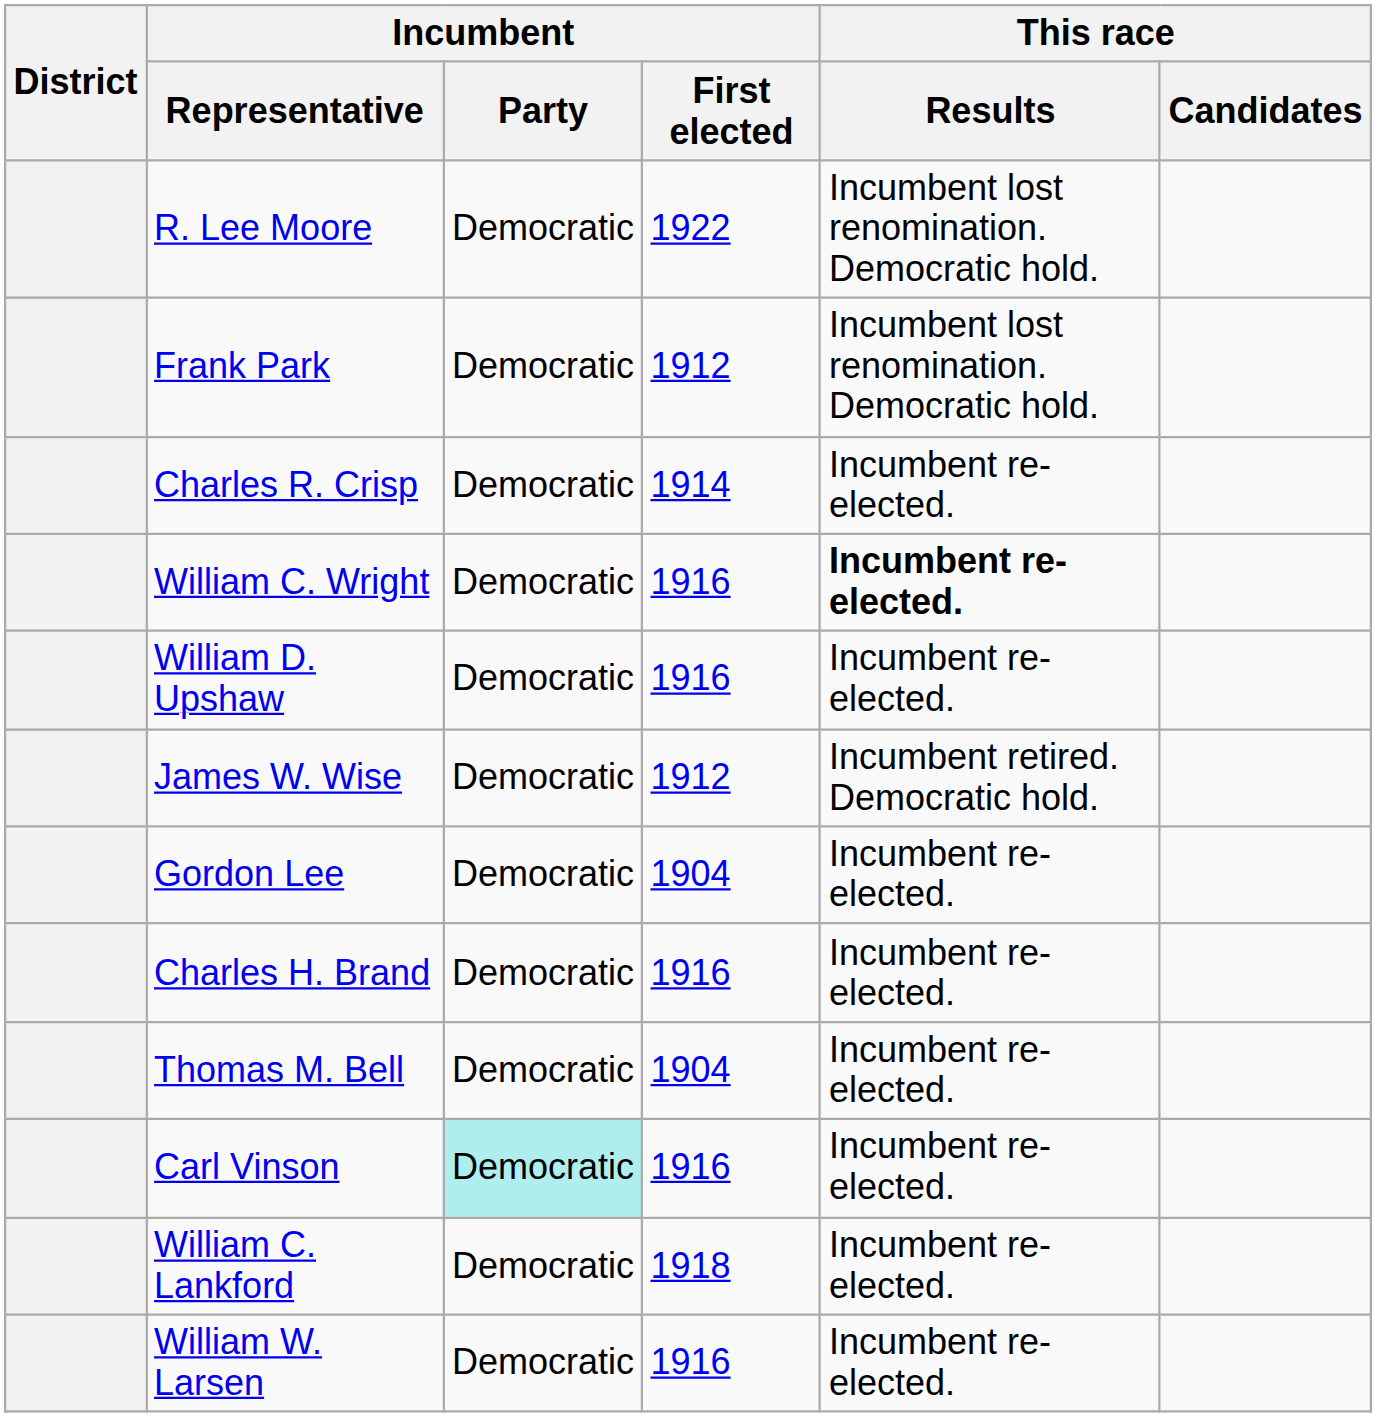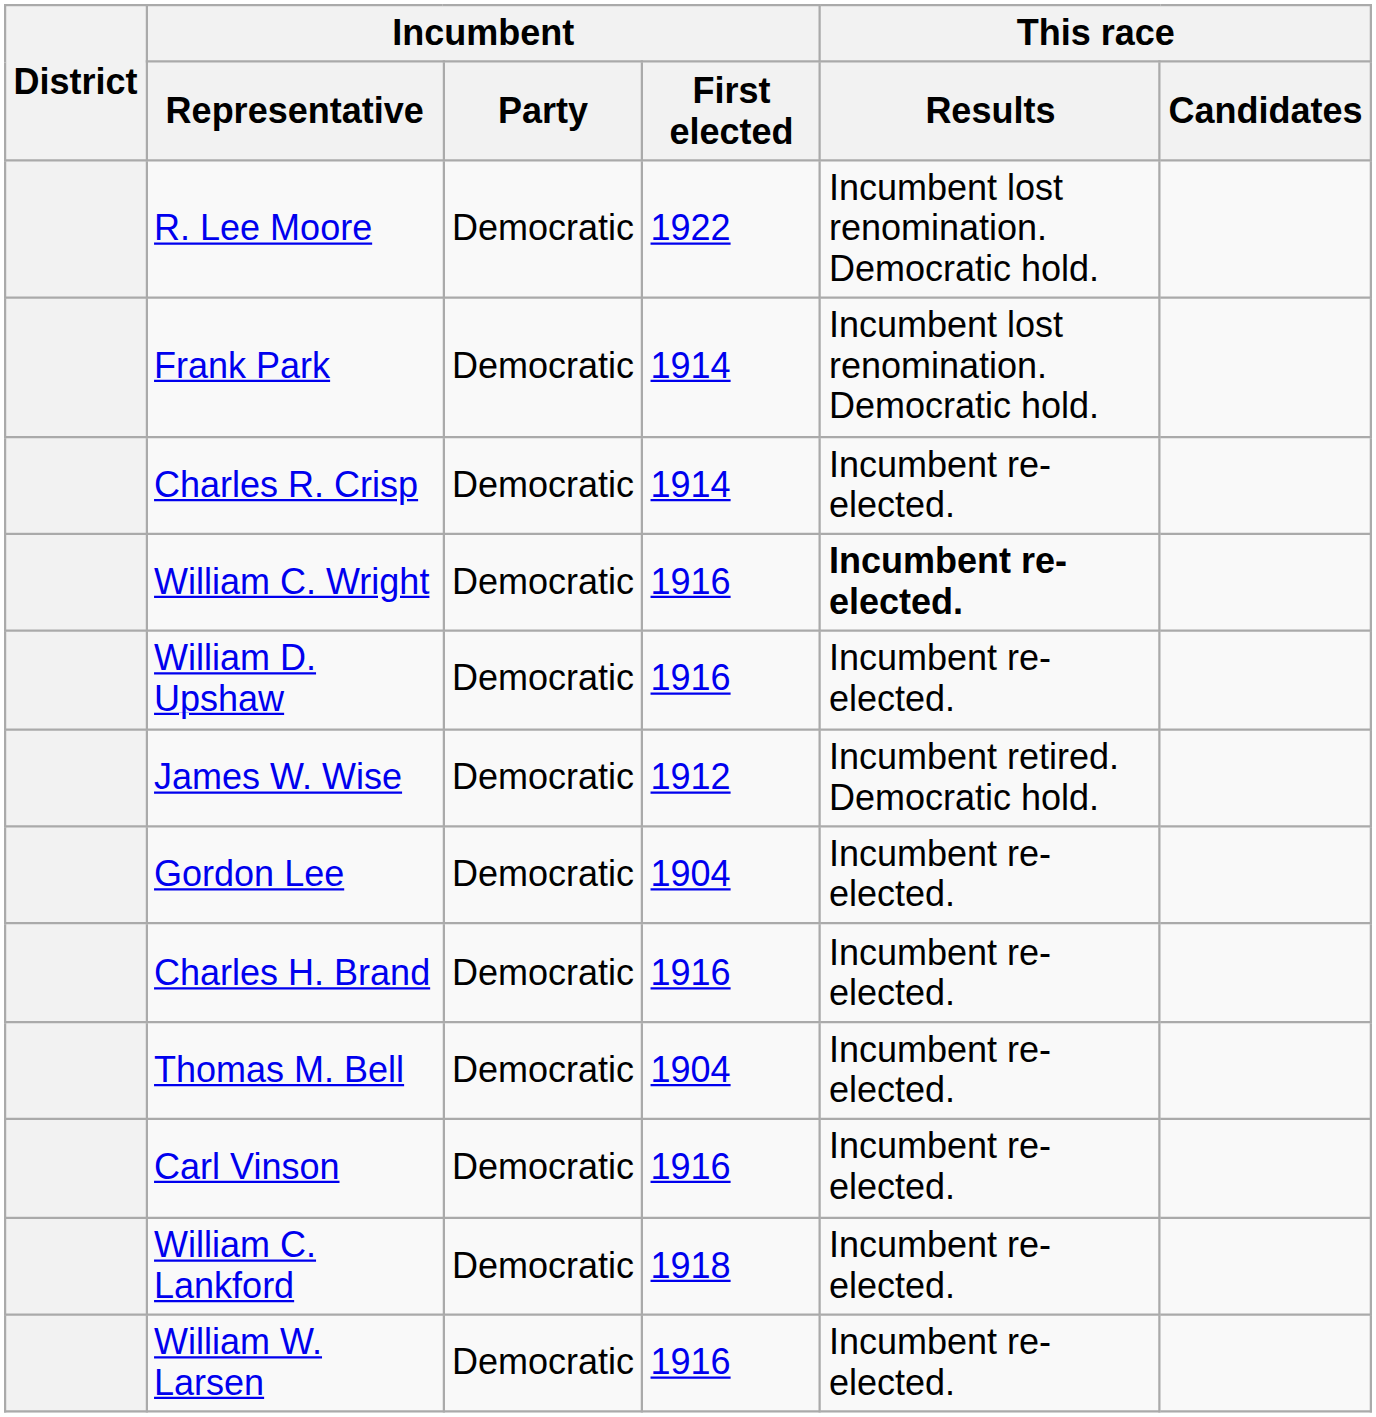Frank Park | Incumbent / First elected: 1912 -> 1914
Carl Vinson | Incumbent / Party: paleturquoise background -> no background
